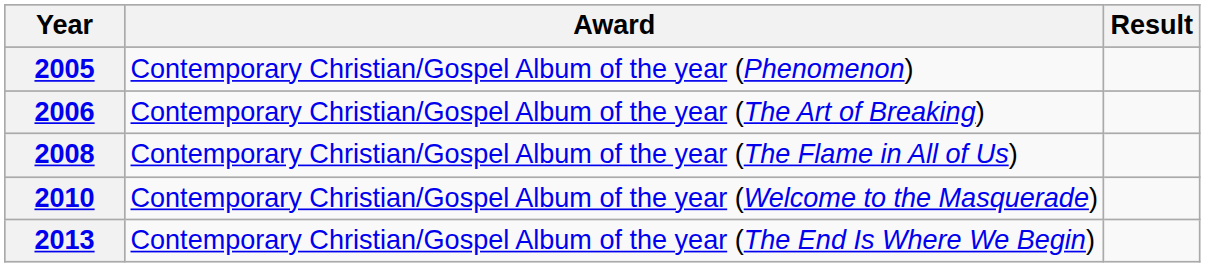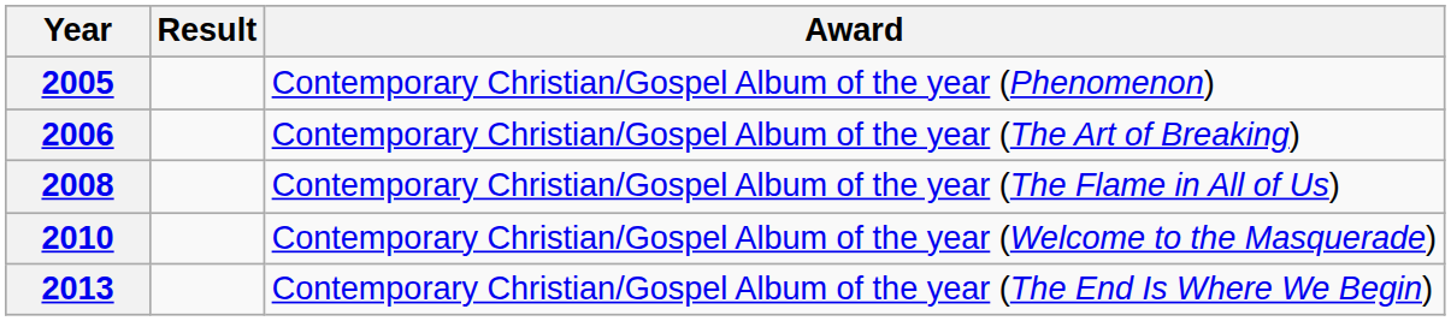columns swapped: Award <-> Result
